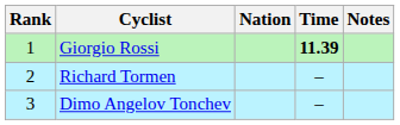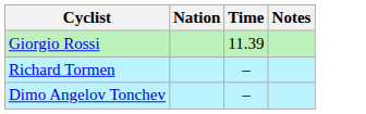- column: Rank | 1 | 2 | 3
Giorgio Rossi | Time: bold -> normal
